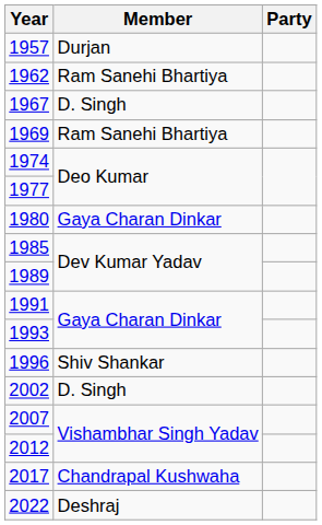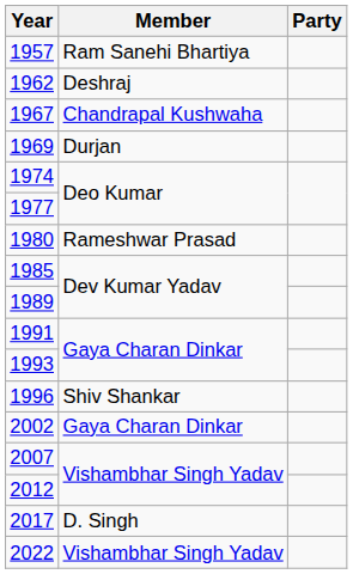1957 | Member: Durjan -> Ram Sanehi Bhartiya
1962 | Member: Ram Sanehi Bhartiya -> Deshraj
1967 | Member: D. Singh -> Chandrapal Kushwaha
1969 | Member: Ram Sanehi Bhartiya -> Durjan
1980 | Member: Gaya Charan Dinkar -> Rameshwar Prasad
2002 | Member: D. Singh -> Gaya Charan Dinkar
2017 | Member: Chandrapal Kushwaha -> D. Singh
2022 | Member: Deshraj -> Vishambhar Singh Yadav
